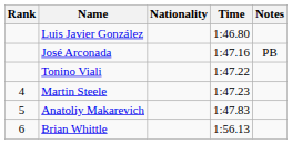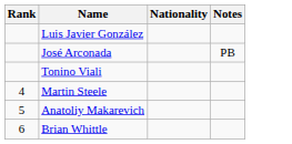- column: Time | 1:46.80 | 1:47.16 | 1:47.22 | 1:47.23 | 1:47.83 | 1:56.13
